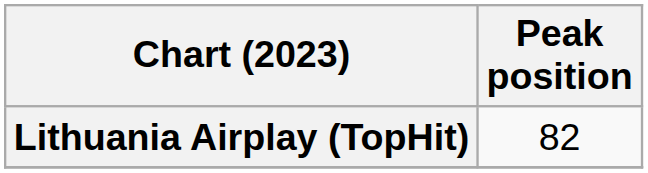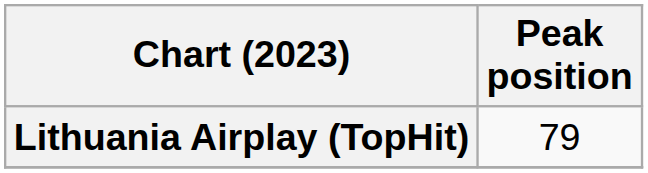Lithuania Airplay (TopHit) | Peak position: 82 -> 79
